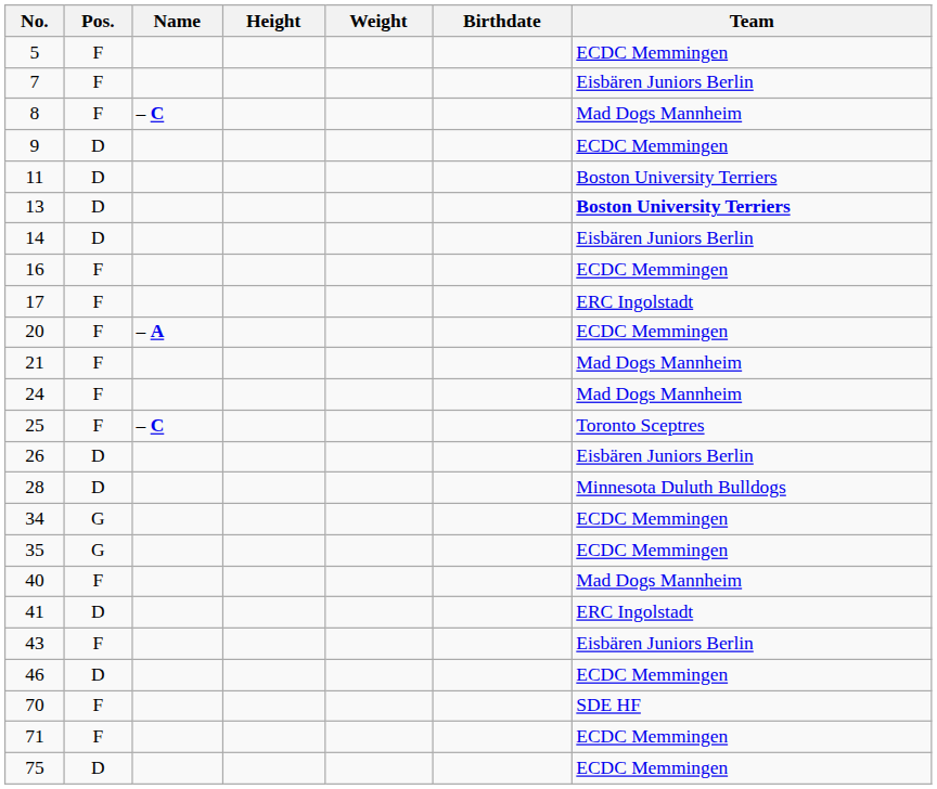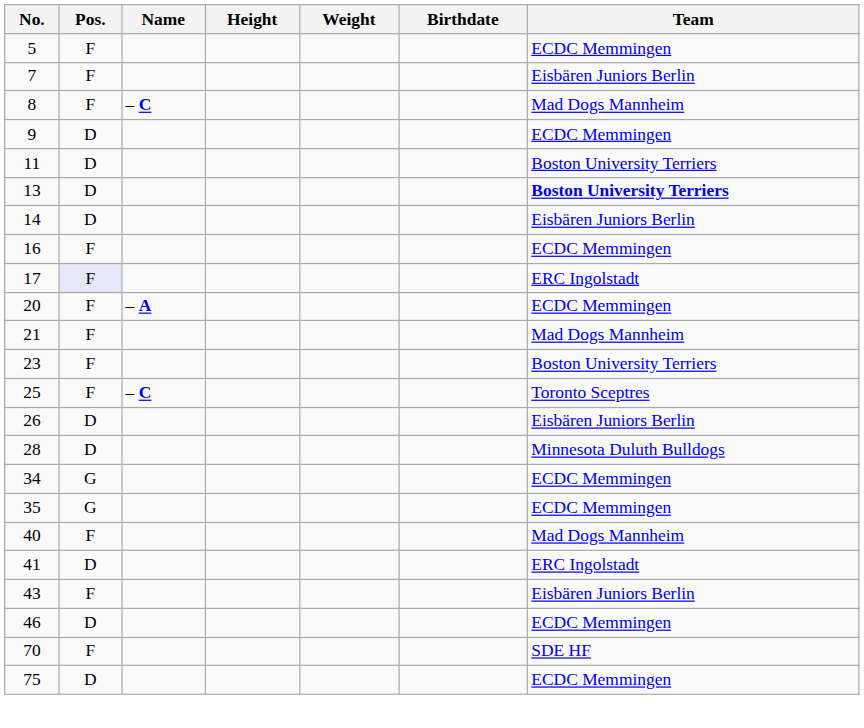17 | Pos.: no background -> lavender background
+ row: 23 | F | Boston University Terriers
- row: 24 | F | Mad Dogs Mannheim
- row: 71 | F | ECDC Memmingen
